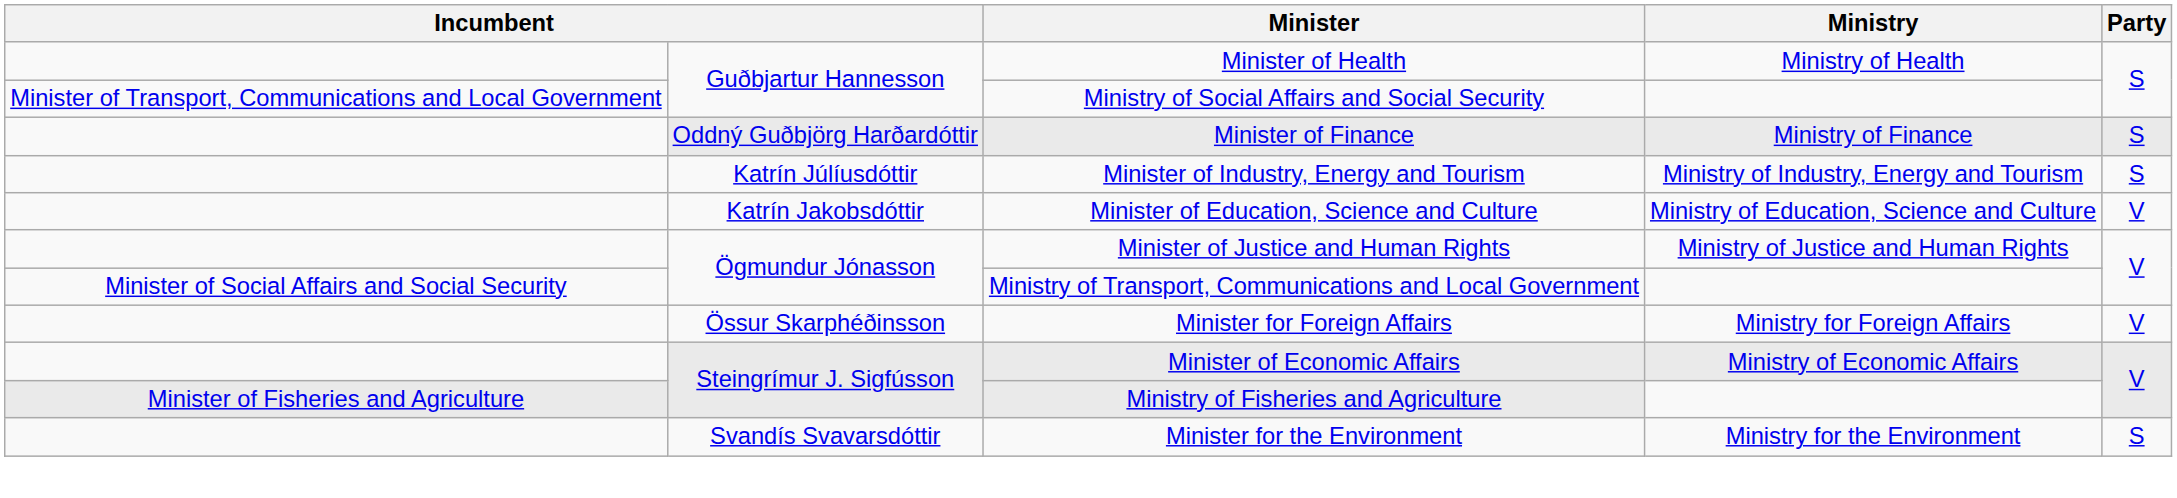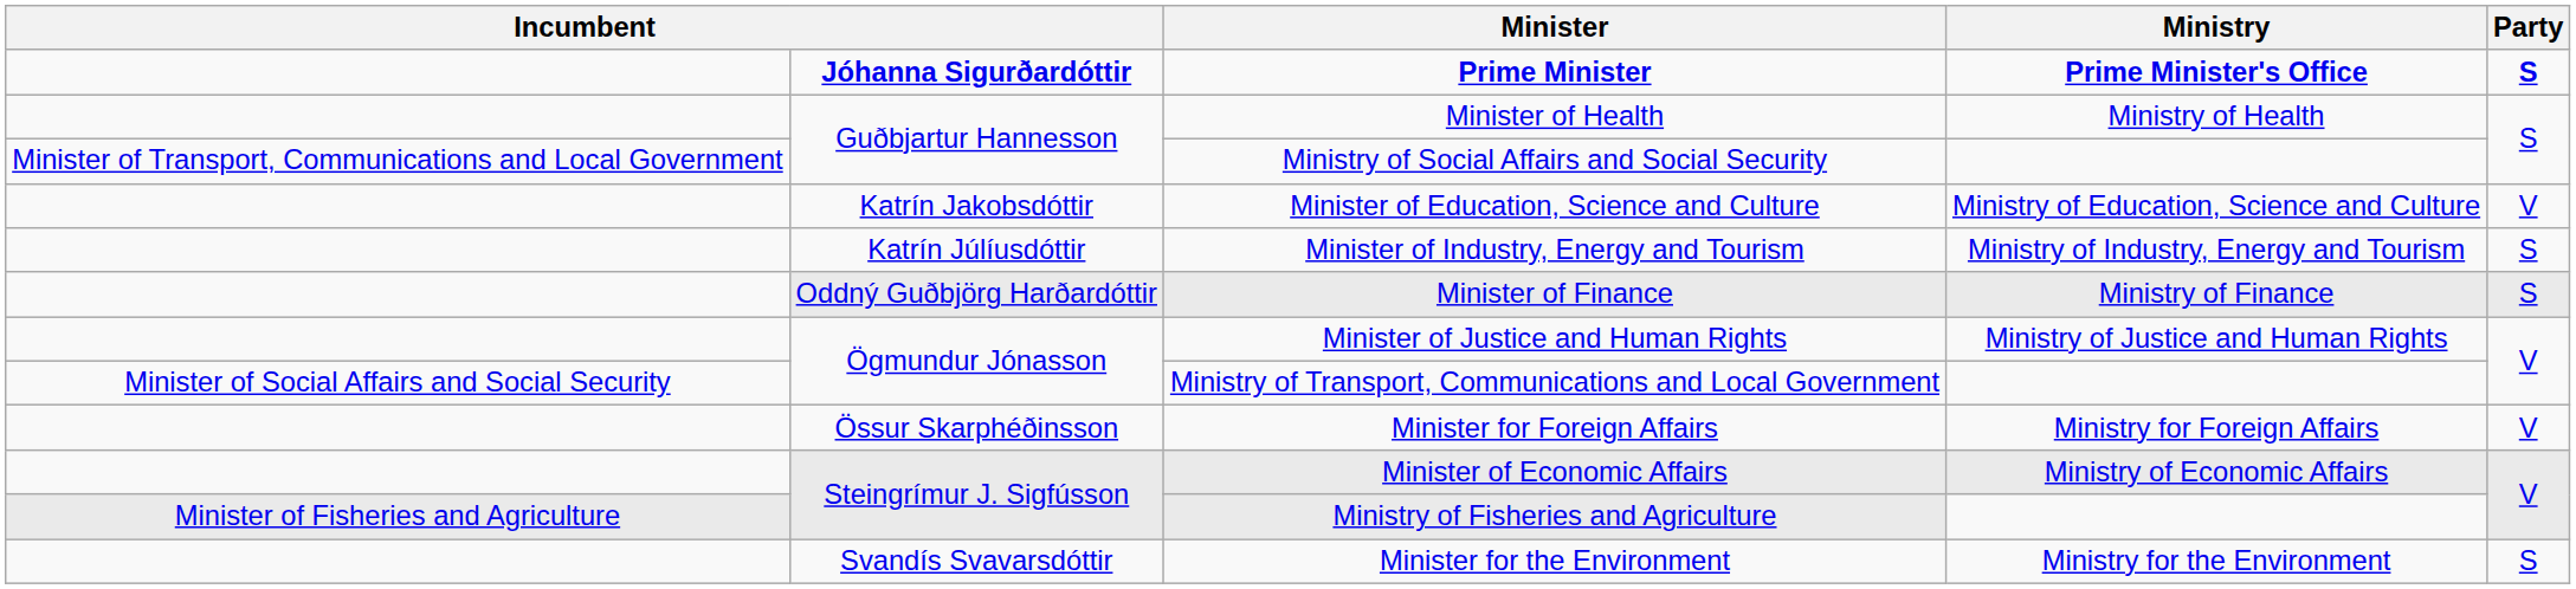+ row: Jóhanna Sigurðardóttir | Prime Minister | Prime Minister's Office | S
rows swapped: Minister of Education, Science and Culture <-> Minister of Finance
